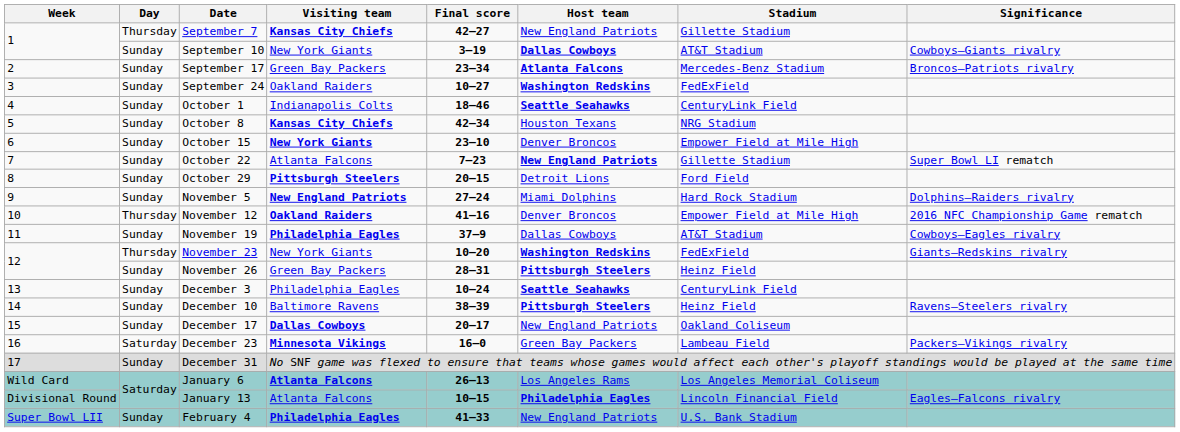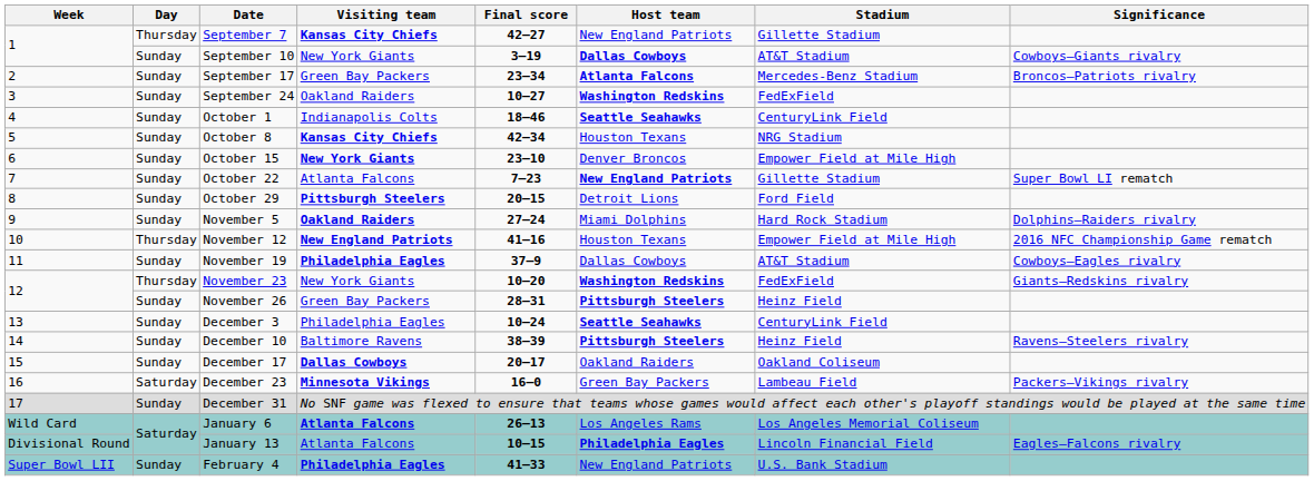November 5 | Visiting team: New England Patriots -> Oakland Raiders
November 12 | Visiting team: Oakland Raiders -> New England Patriots
November 12 | Host team: Denver Broncos -> Houston Texans
December 17 | Host team: New England Patriots -> Oakland Raiders
